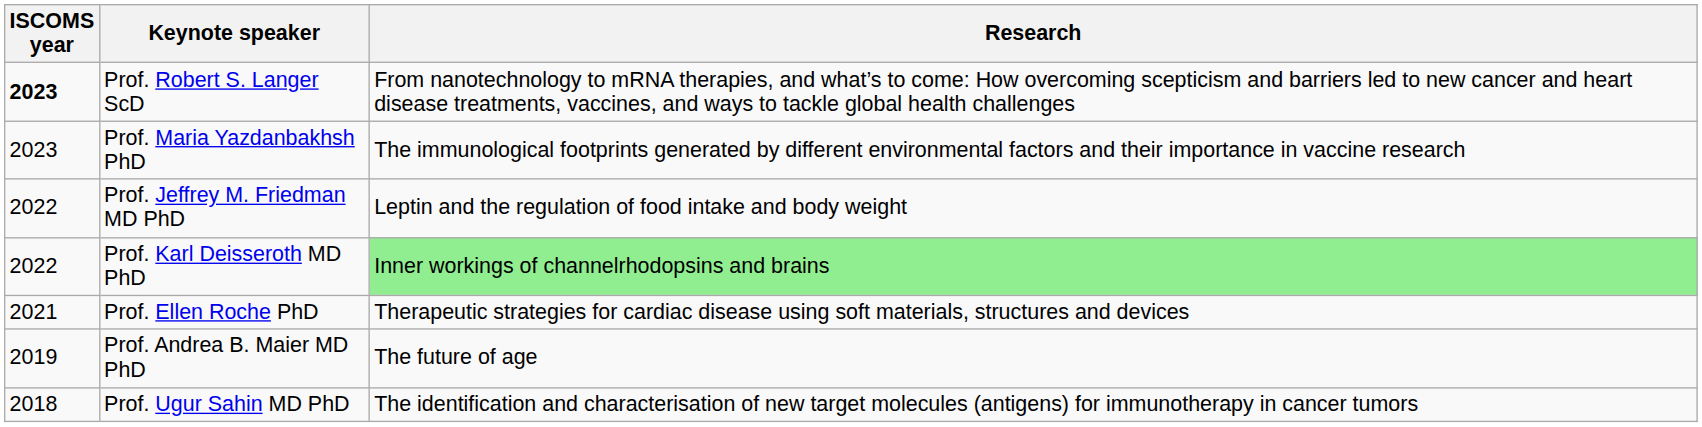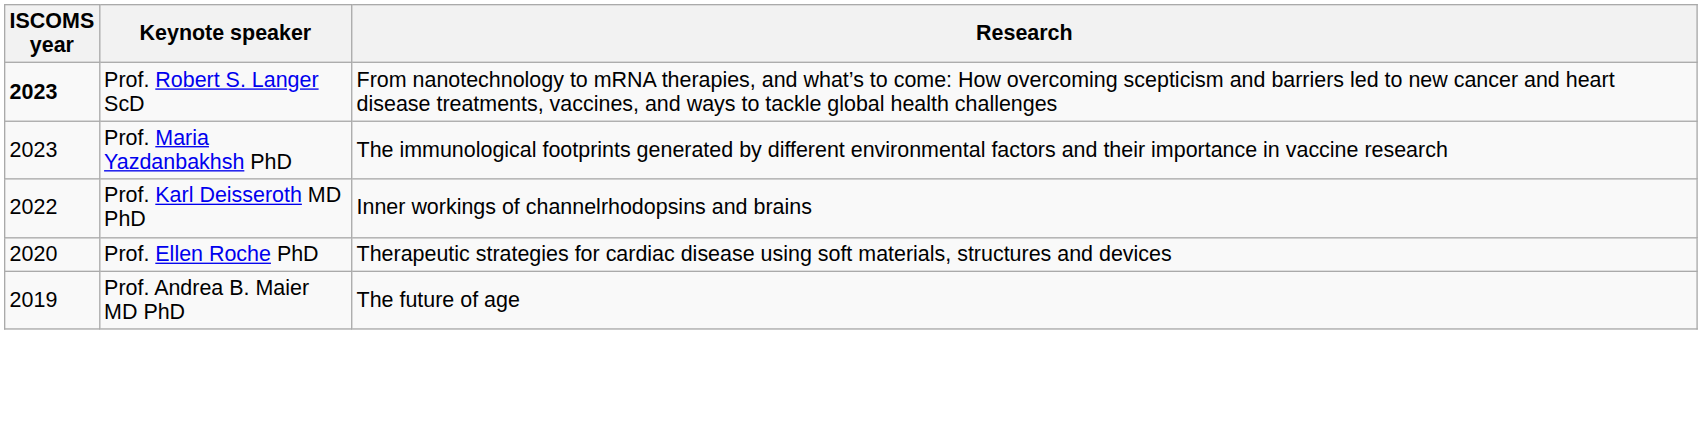- row: 2022 | Prof. Jeffrey M. Friedman MD PhD | Leptin and the regulation of food intake and body weight
Prof. Karl Deisseroth MD PhD | Research: lightgreen background -> no background
Prof. Ellen Roche PhD | ISCOMS year: 2021 -> 2020
- row: 2018 | Prof. Ugur Sahin MD PhD | The identification and characterisation of new target molecules (antigens) for immunotherapy in cancer tumors
